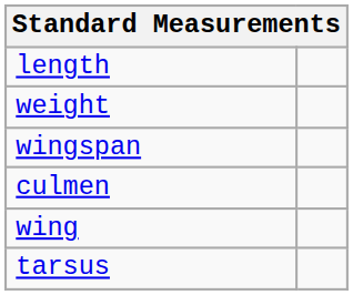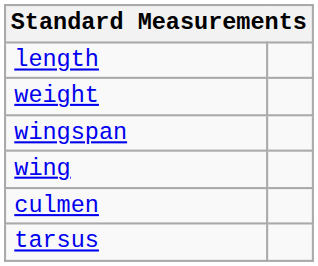rows swapped: wing <-> culmen
